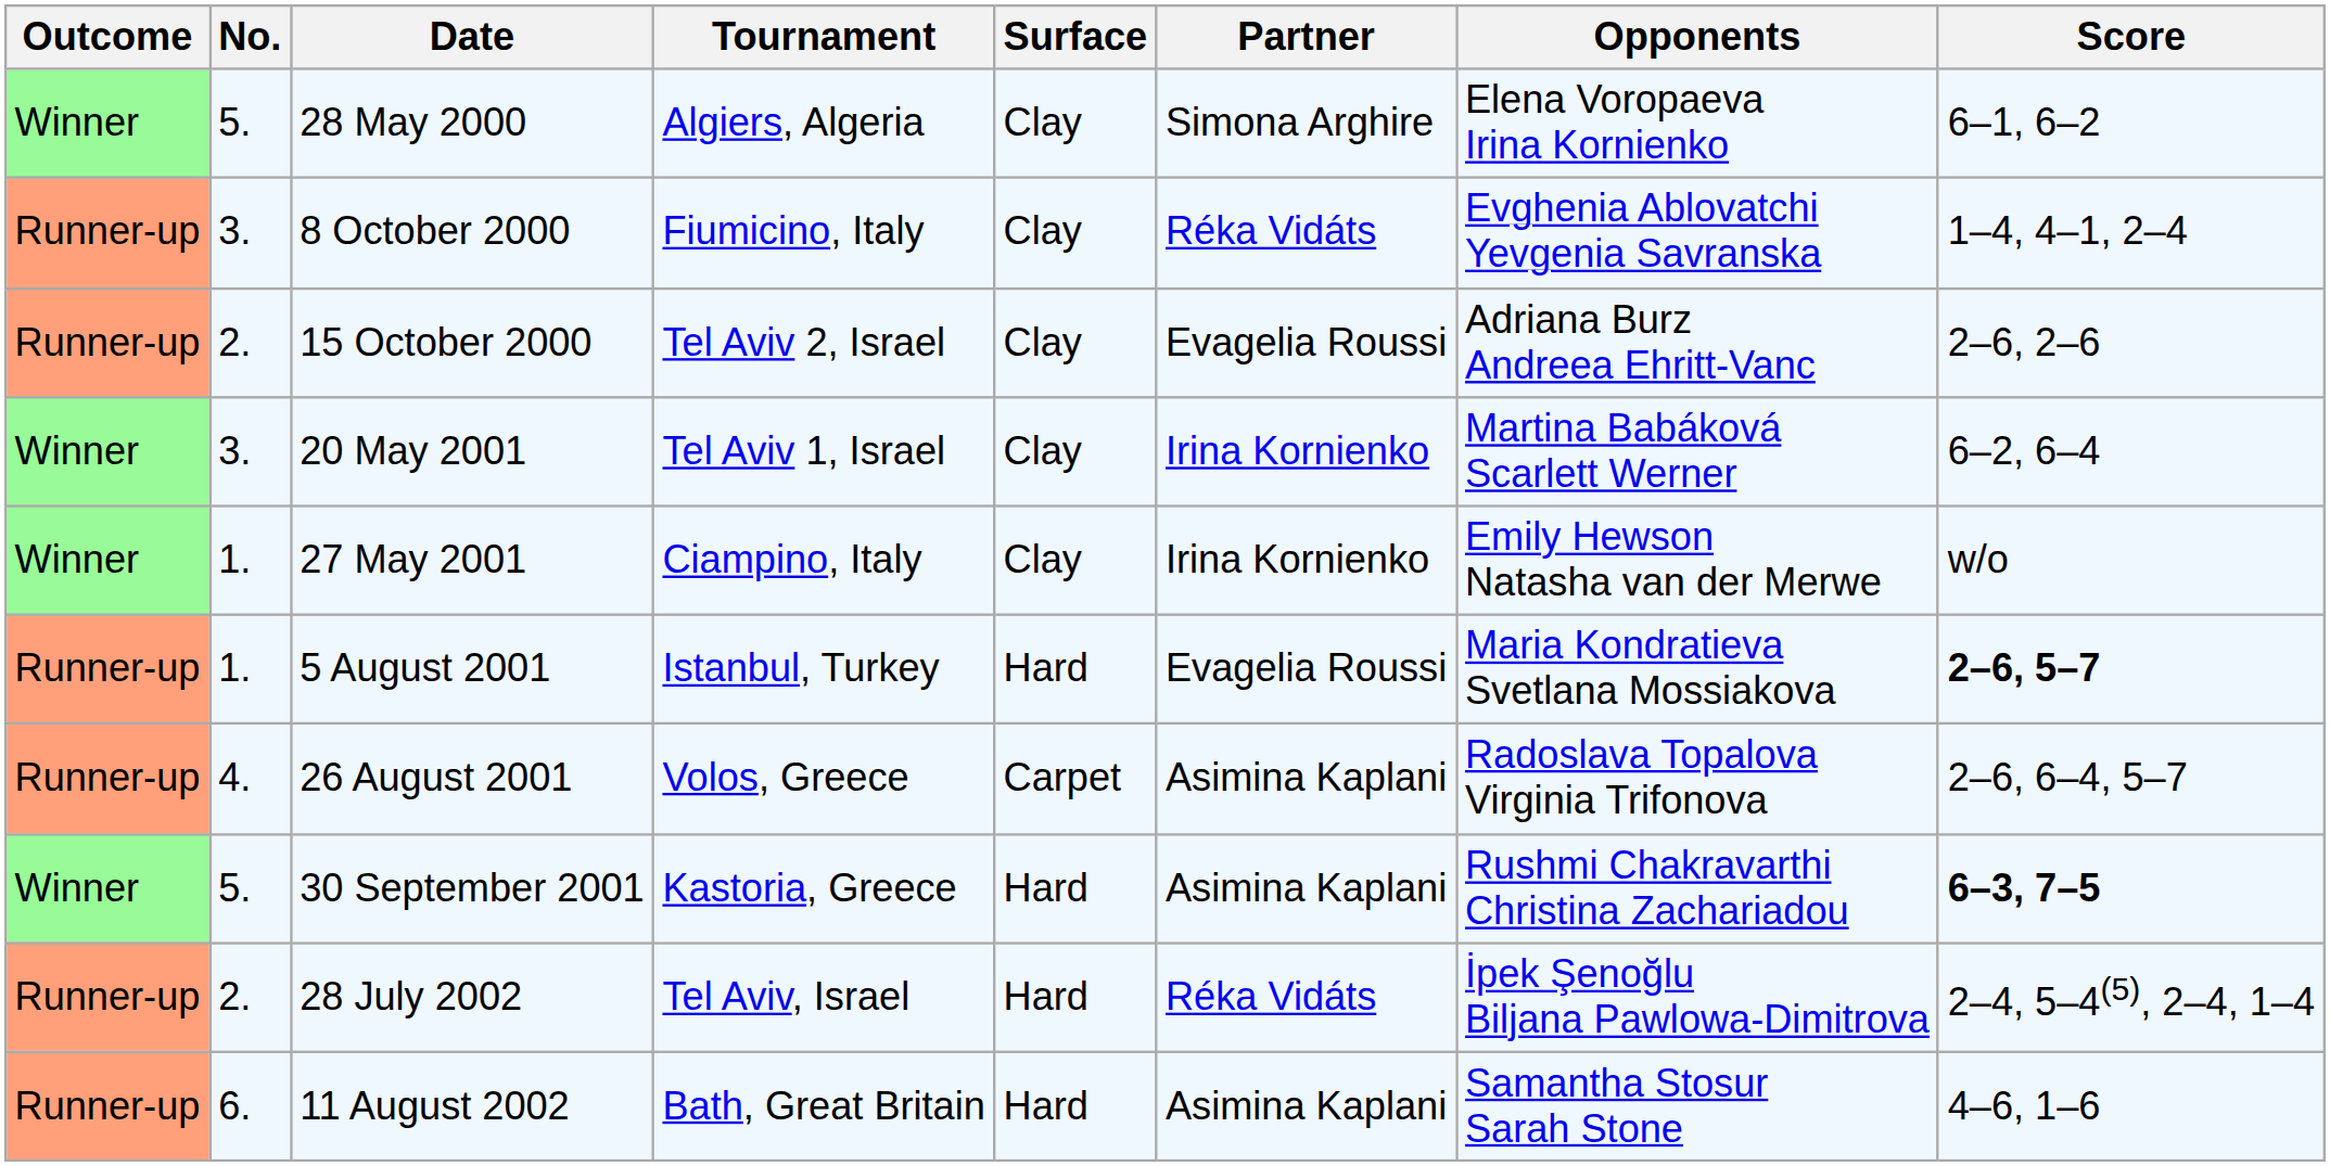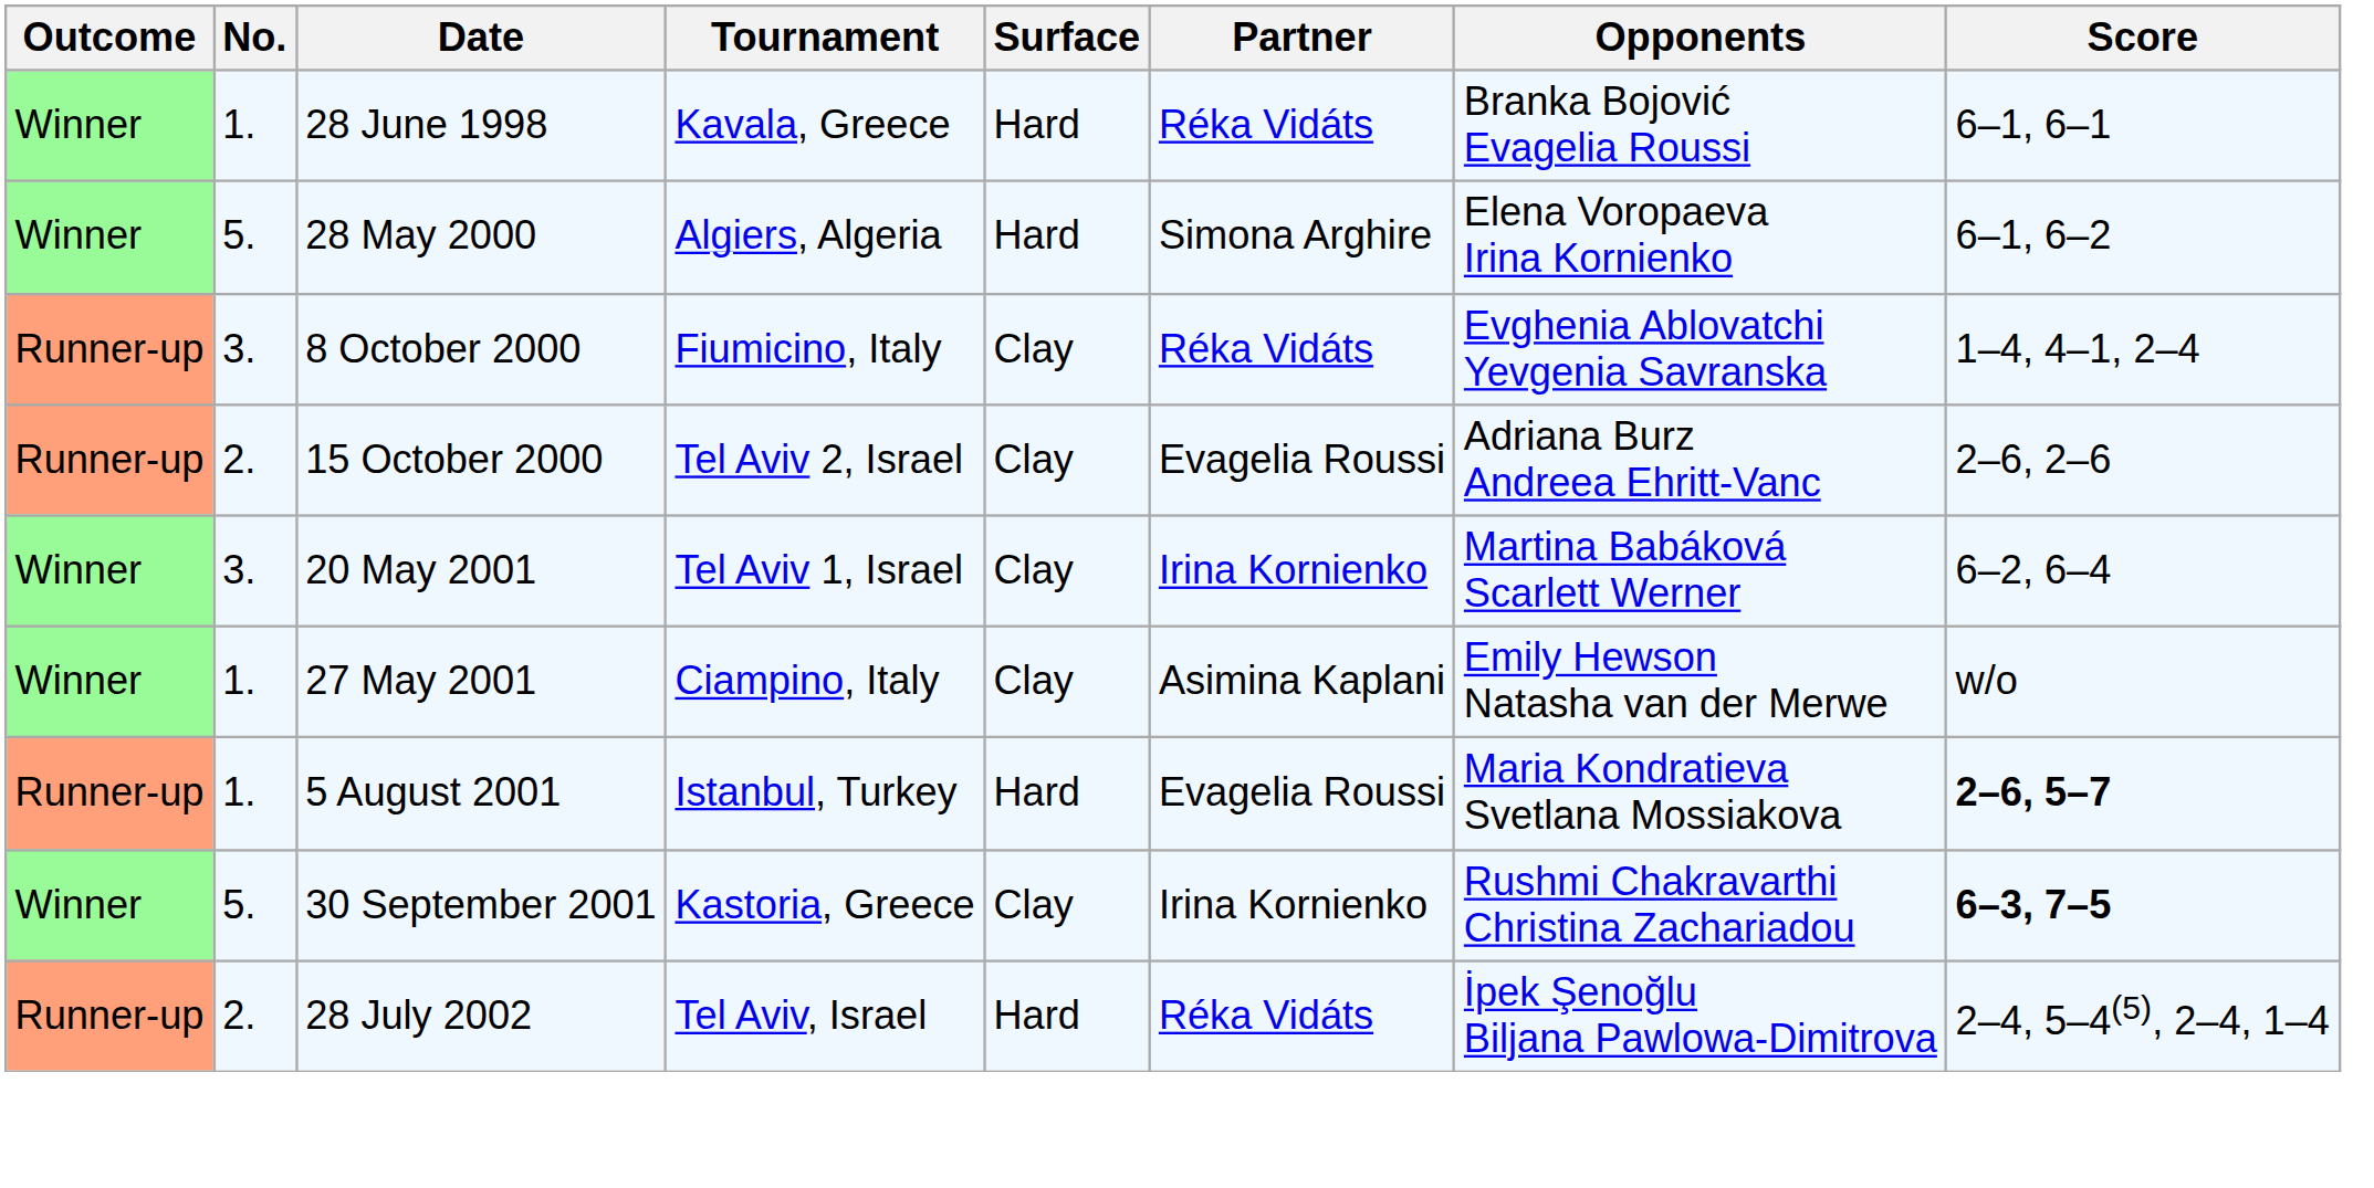+ row: Winner | 1. | 28 June 1998 | Kavala, Greece | Hard | Réka Vidáts | Branka Bojović Evagelia Roussi | 6–1, 6–1
28 May 2000 | Surface: Clay -> Hard
27 May 2001 | Partner: Irina Kornienko -> Asimina Kaplani
- row: Runner-up | 4. | 26 August 2001 | Volos, Greece | Carpet | Asimina Kaplani | Radoslava Topalova Virginia Trifonova | 2–6, 6–4, 5–7
30 September 2001 | Surface: Hard -> Clay
30 September 2001 | Partner: Asimina Kaplani -> Irina Kornienko
- row: Runner-up | 6. | 11 August 2002 | Bath, Great Britain | Hard | Asimina Kaplani | Samantha Stosur Sarah Stone | 4–6, 1–6
